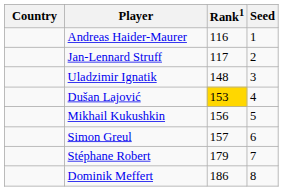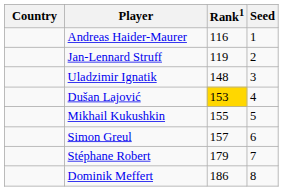Jan-Lennard Struff | Rank1: 117 -> 119
Mikhail Kukushkin | Rank1: 156 -> 155
